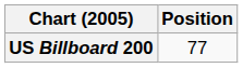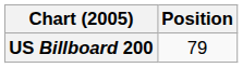US Billboard 200 | Position: 77 -> 79
